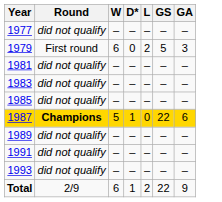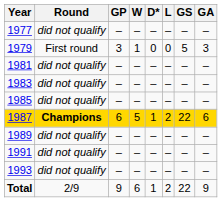+ column: GP | – | 3 | – | – | – | 6 | – | – | – | 9
1979 | W: 6 -> 1
1979 | L: 2 -> 0
1987 | L: 0 -> 2
